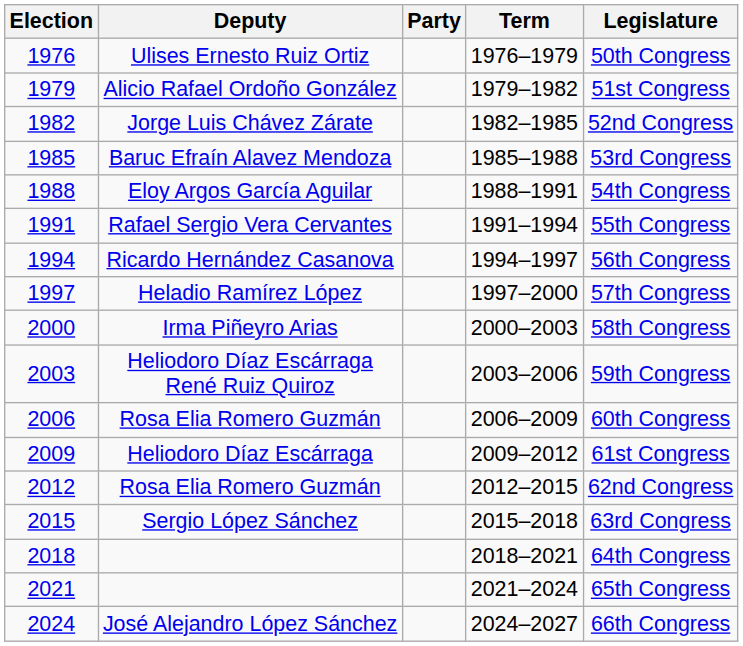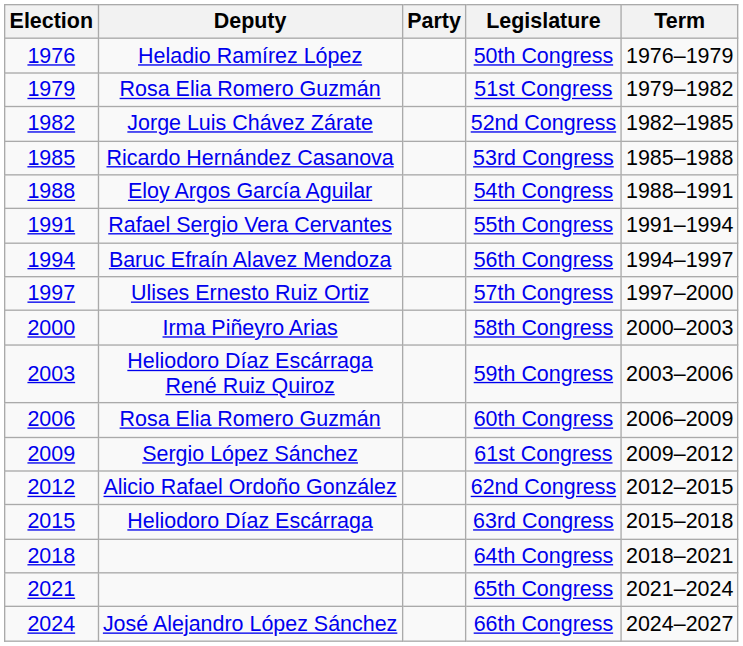columns swapped: Term <-> Legislature
1976 | Deputy: Ulises Ernesto Ruiz Ortiz -> Heladio Ramírez López
1979 | Deputy: Alicio Rafael Ordoño González -> Rosa Elia Romero Guzmán
1985 | Deputy: Baruc Efraín Alavez Mendoza -> Ricardo Hernández Casanova
1994 | Deputy: Ricardo Hernández Casanova -> Baruc Efraín Alavez Mendoza
1997 | Deputy: Heladio Ramírez López -> Ulises Ernesto Ruiz Ortiz
2009 | Deputy: Heliodoro Díaz Escárraga -> Sergio López Sánchez
2012 | Deputy: Rosa Elia Romero Guzmán -> Alicio Rafael Ordoño González
2015 | Deputy: Sergio López Sánchez -> Heliodoro Díaz Escárraga
